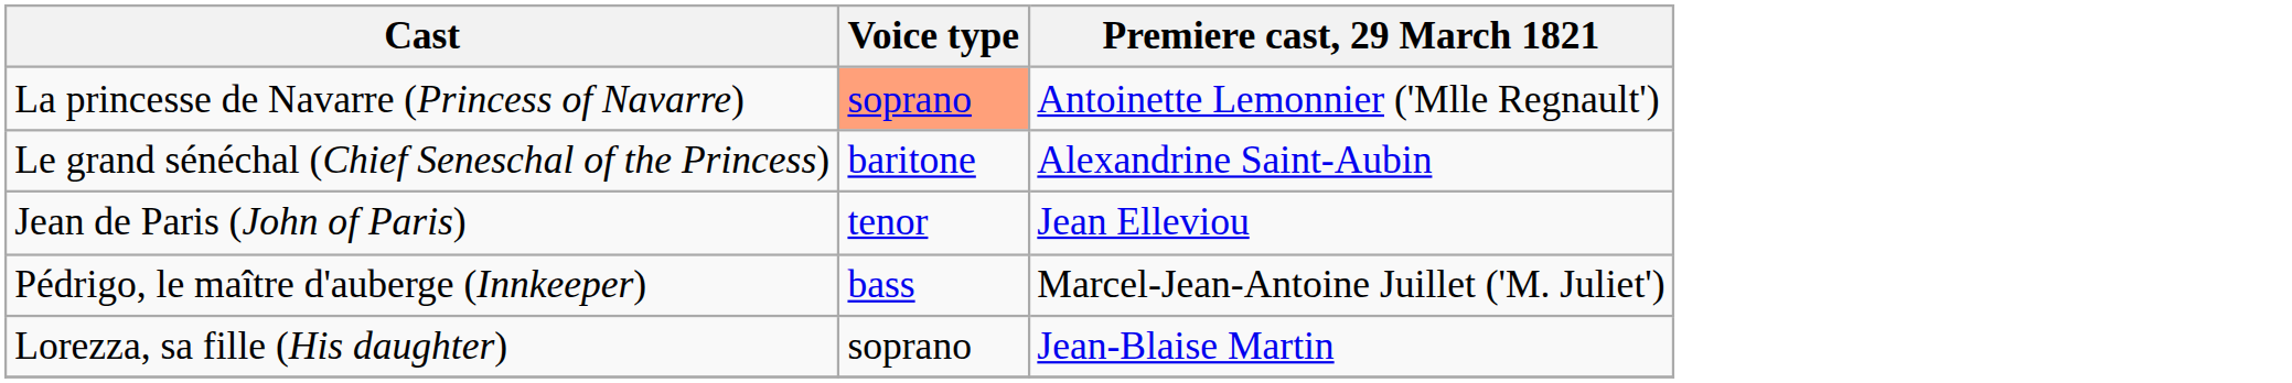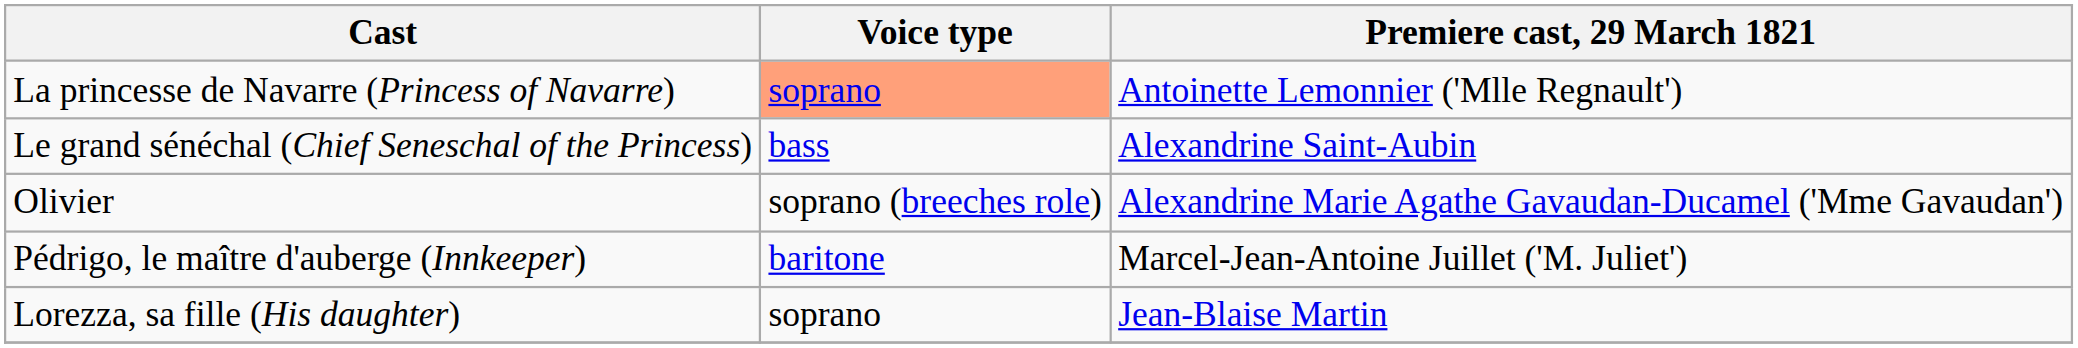Le grand sénéchal (Chief Seneschal of the Princess) | Voice type: baritone -> bass
- row: Jean de Paris (John of Paris) | tenor | Jean Elleviou
+ row: Olivier | soprano (breeches role) | Alexandrine Marie Agathe Gavaudan-Ducamel ('Mme Gavaudan')
Pédrigo, le maître d'auberge (Innkeeper) | Voice type: bass -> baritone
